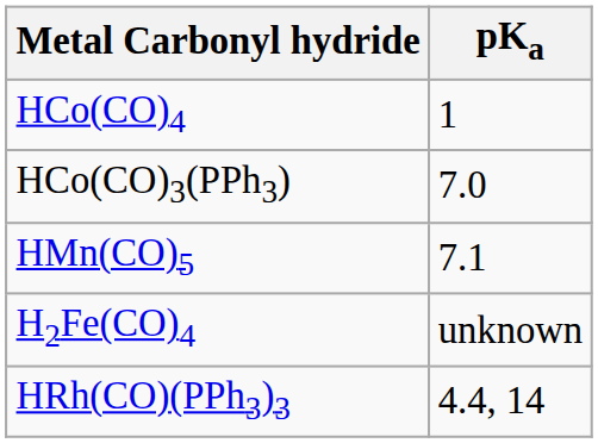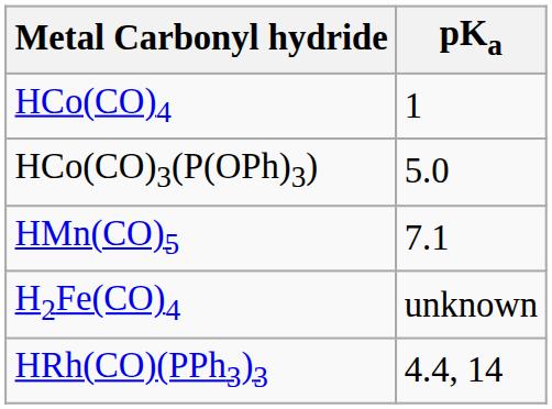+ row: HCo(CO)3(P(OPh)3) | 5.0
- row: HCo(CO)3(PPh3) | 7.0
